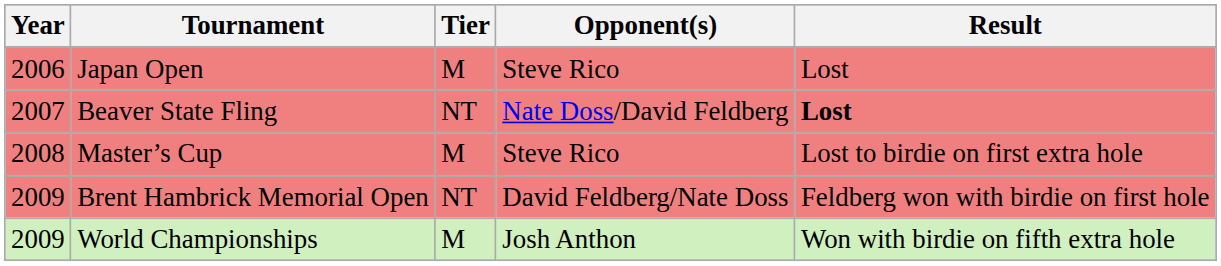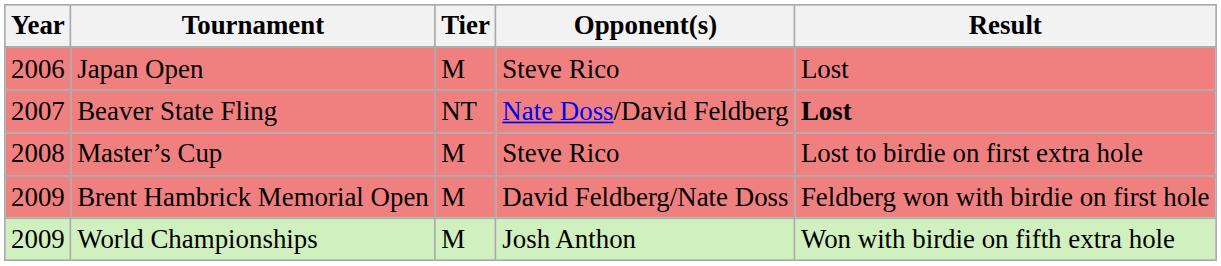Brent Hambrick Memorial Open | Tier: NT -> M
